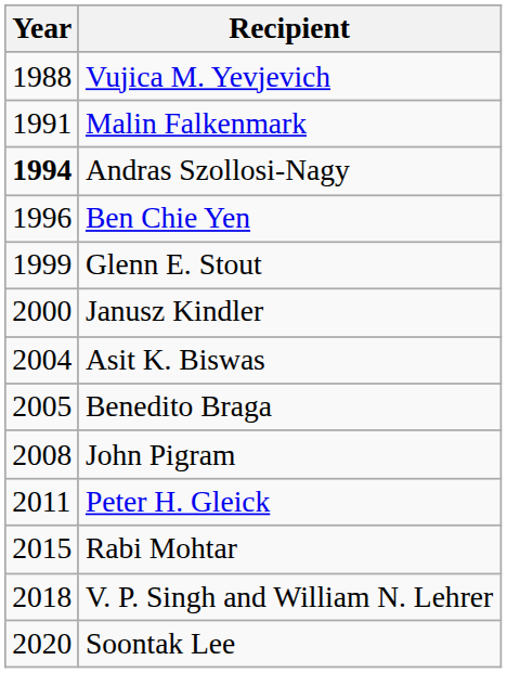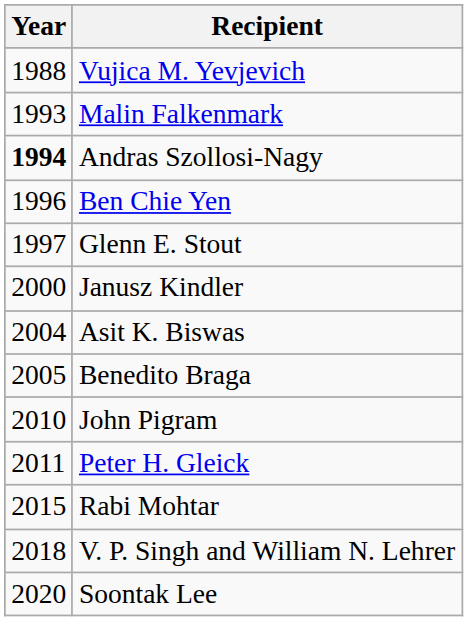Malin Falkenmark | Year: 1991 -> 1993
Glenn E. Stout | Year: 1999 -> 1997
John Pigram | Year: 2008 -> 2010
